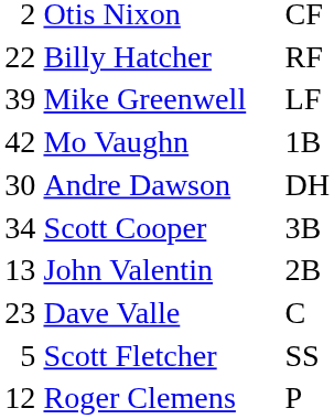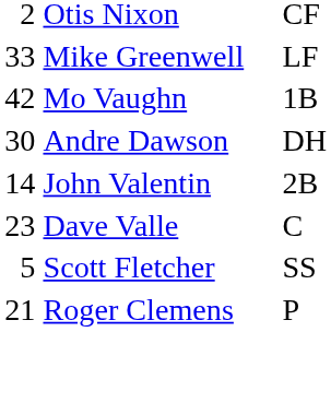- row: 22 | Billy Hatcher | RF
Mike Greenwell | column 1: 39 -> 33
- row: 34 | Scott Cooper | 3B
John Valentin | column 1: 13 -> 14
Roger Clemens | column 1: 12 -> 21
